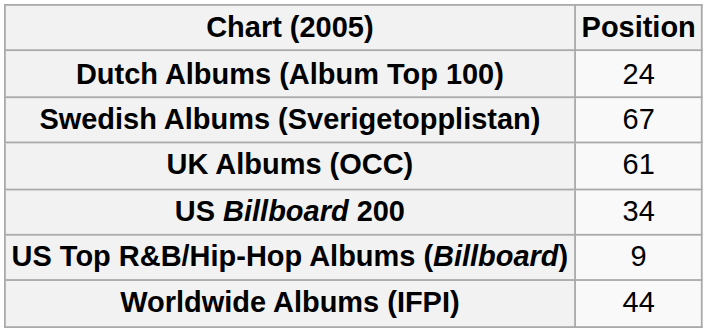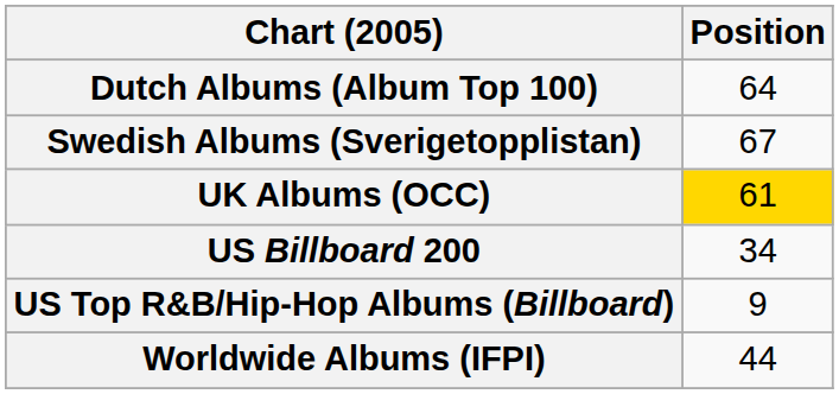Dutch Albums (Album Top 100) | Position: 24 -> 64
UK Albums (OCC) | Position: no background -> gold background
